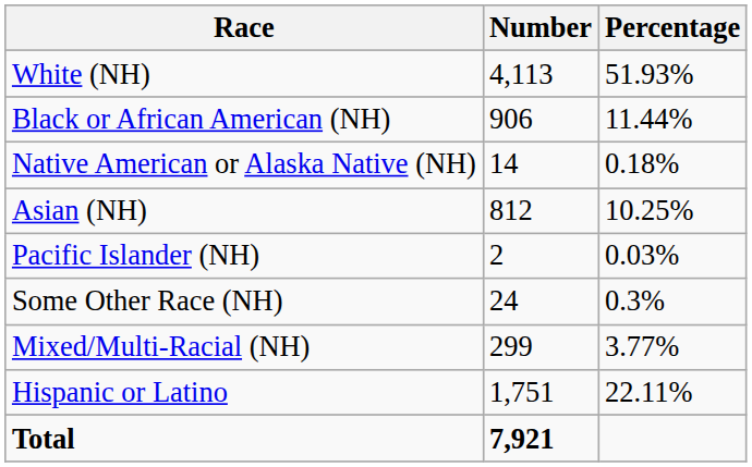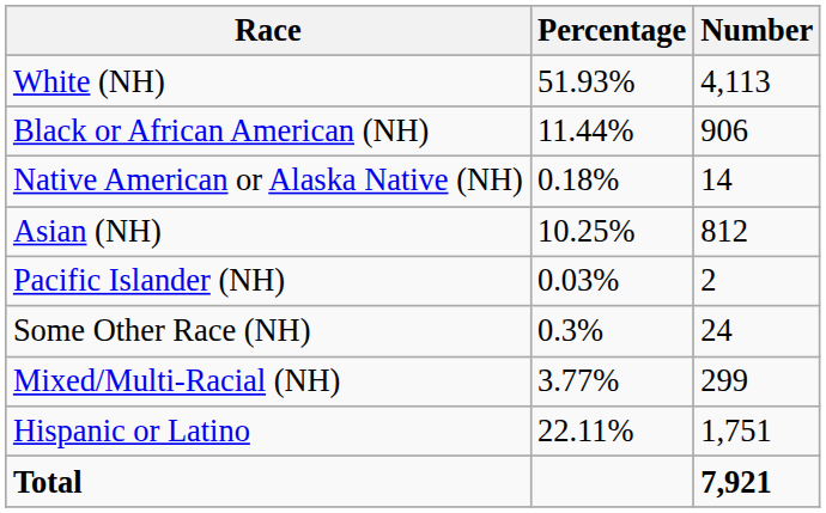columns swapped: Number <-> Percentage
